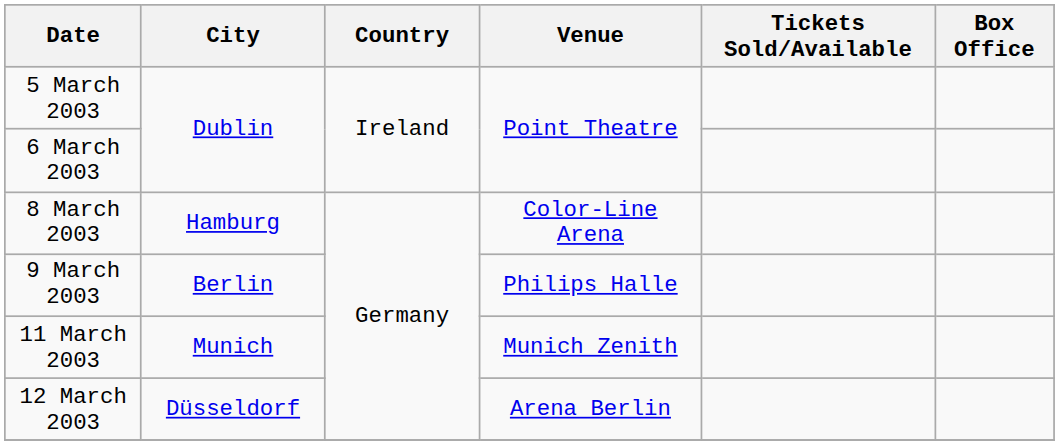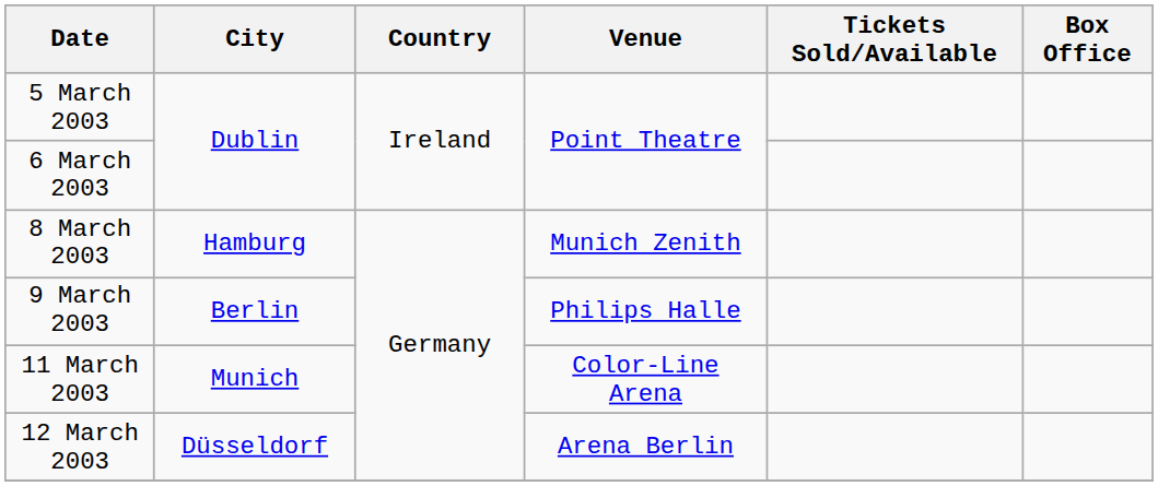8 March 2003 | Venue: Color-Line Arena -> Munich Zenith
11 March 2003 | Venue: Munich Zenith -> Color-Line Arena
